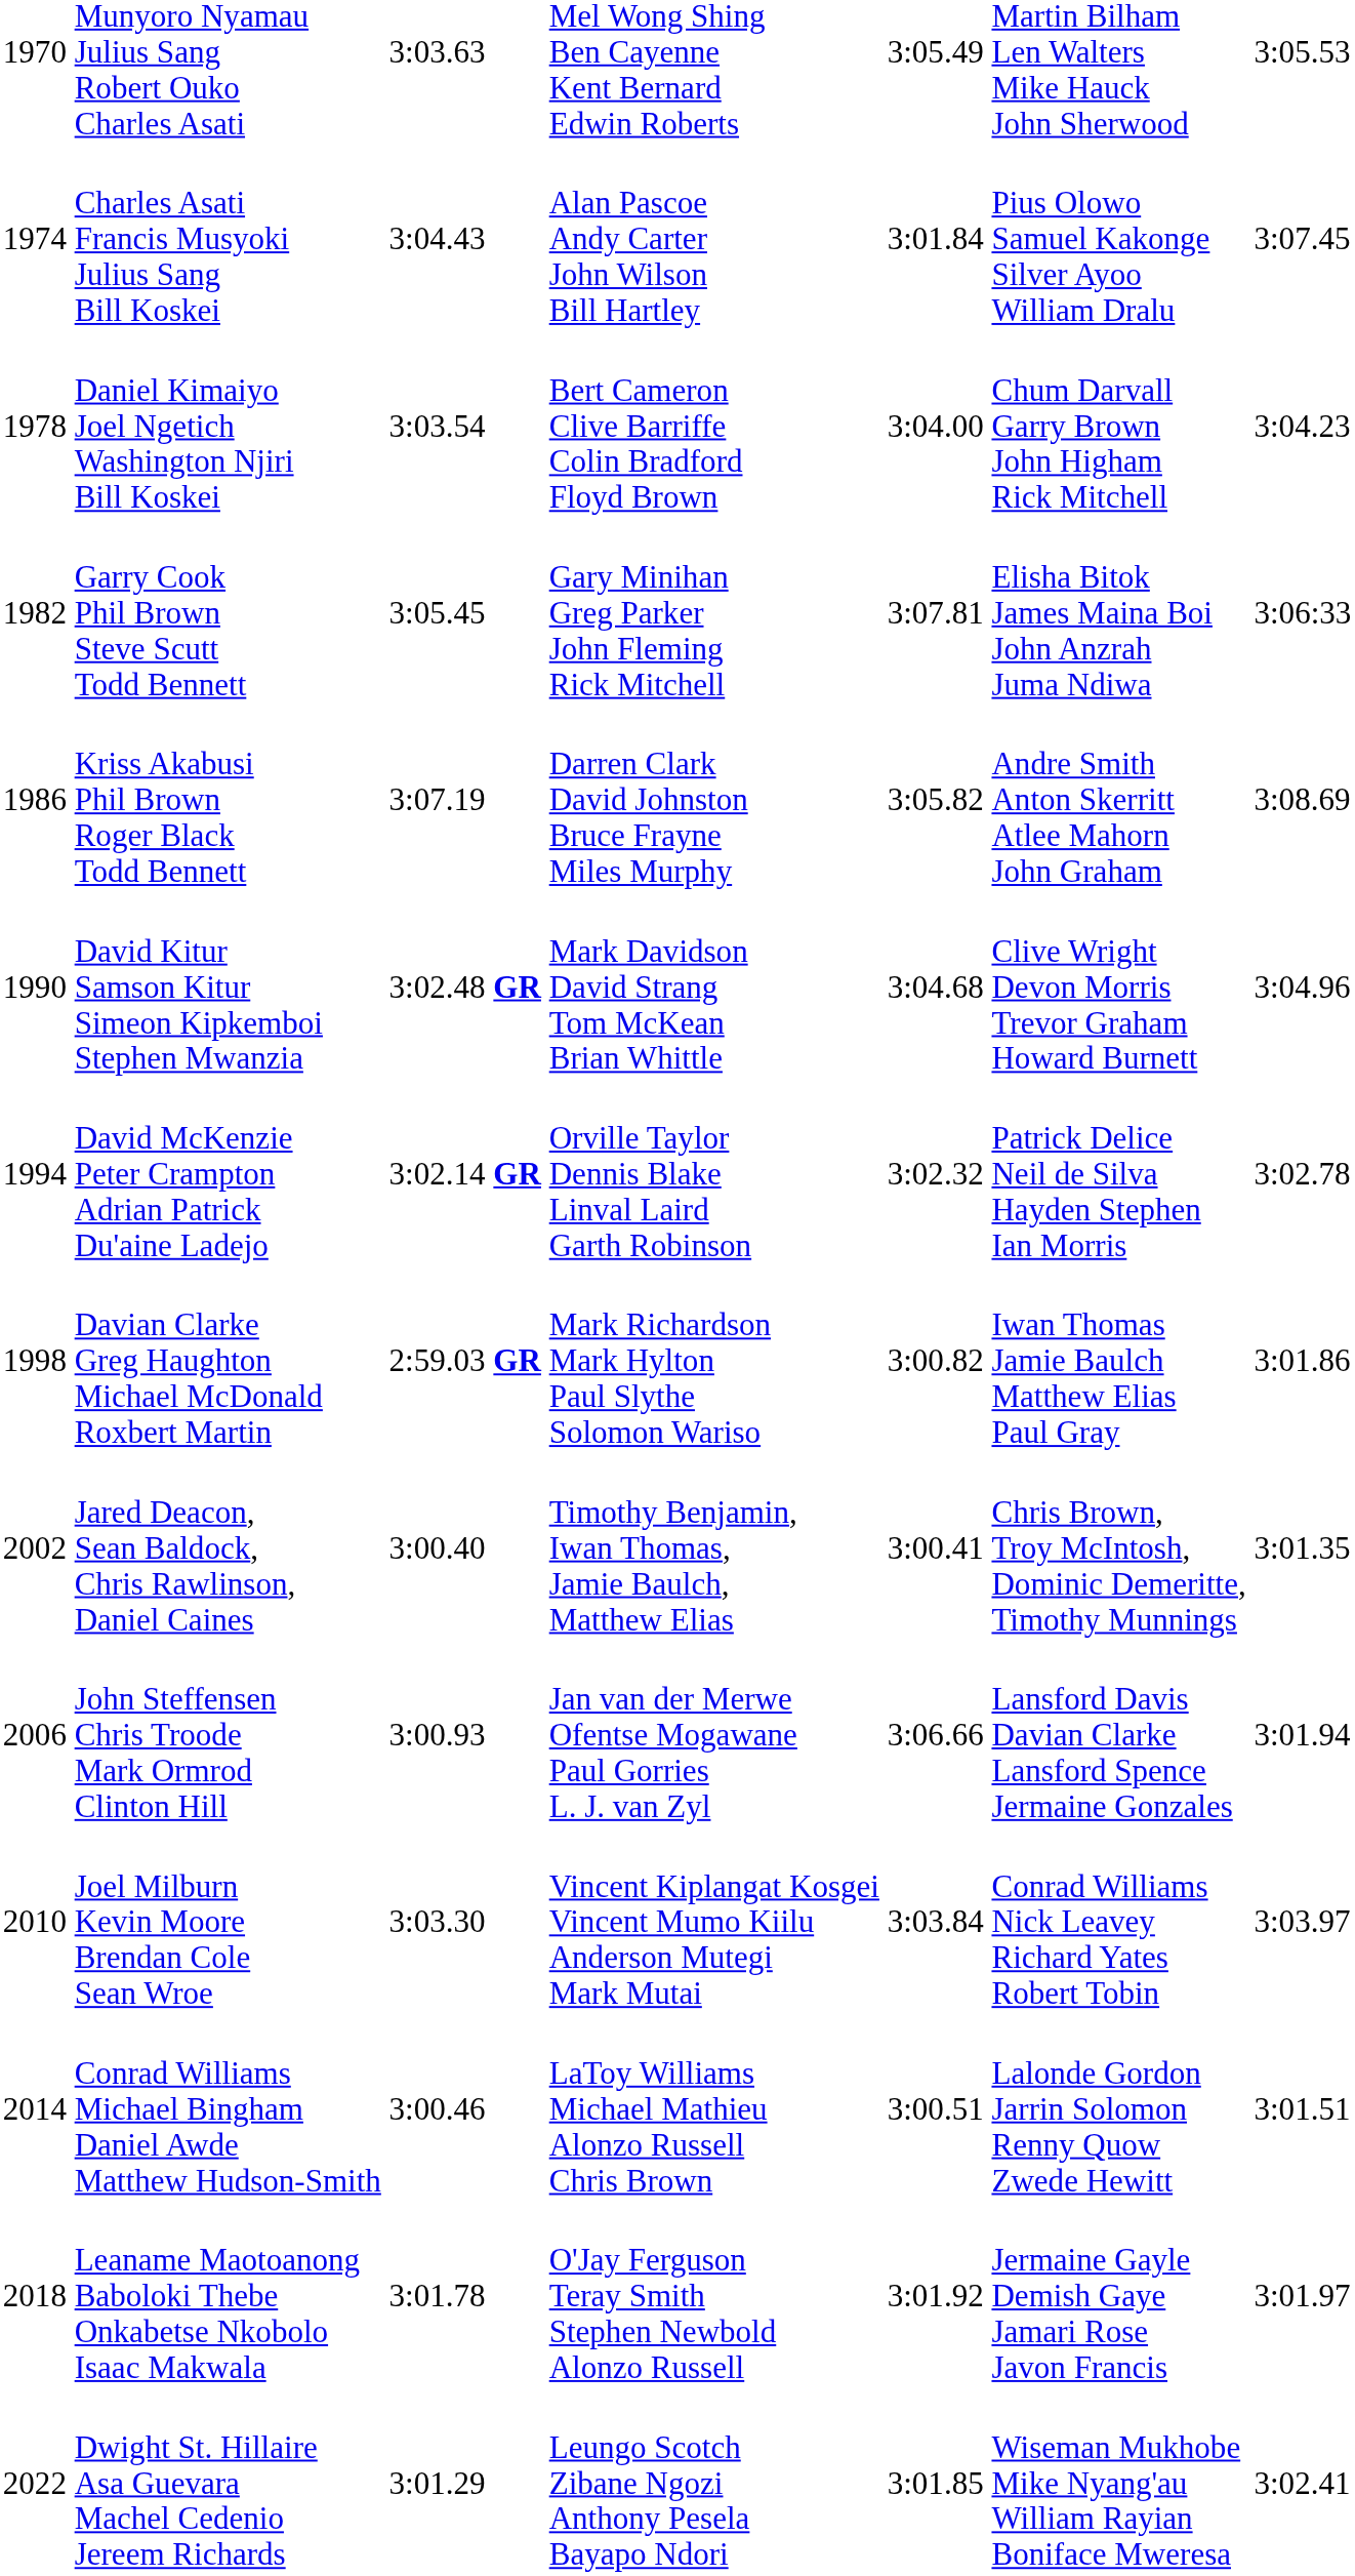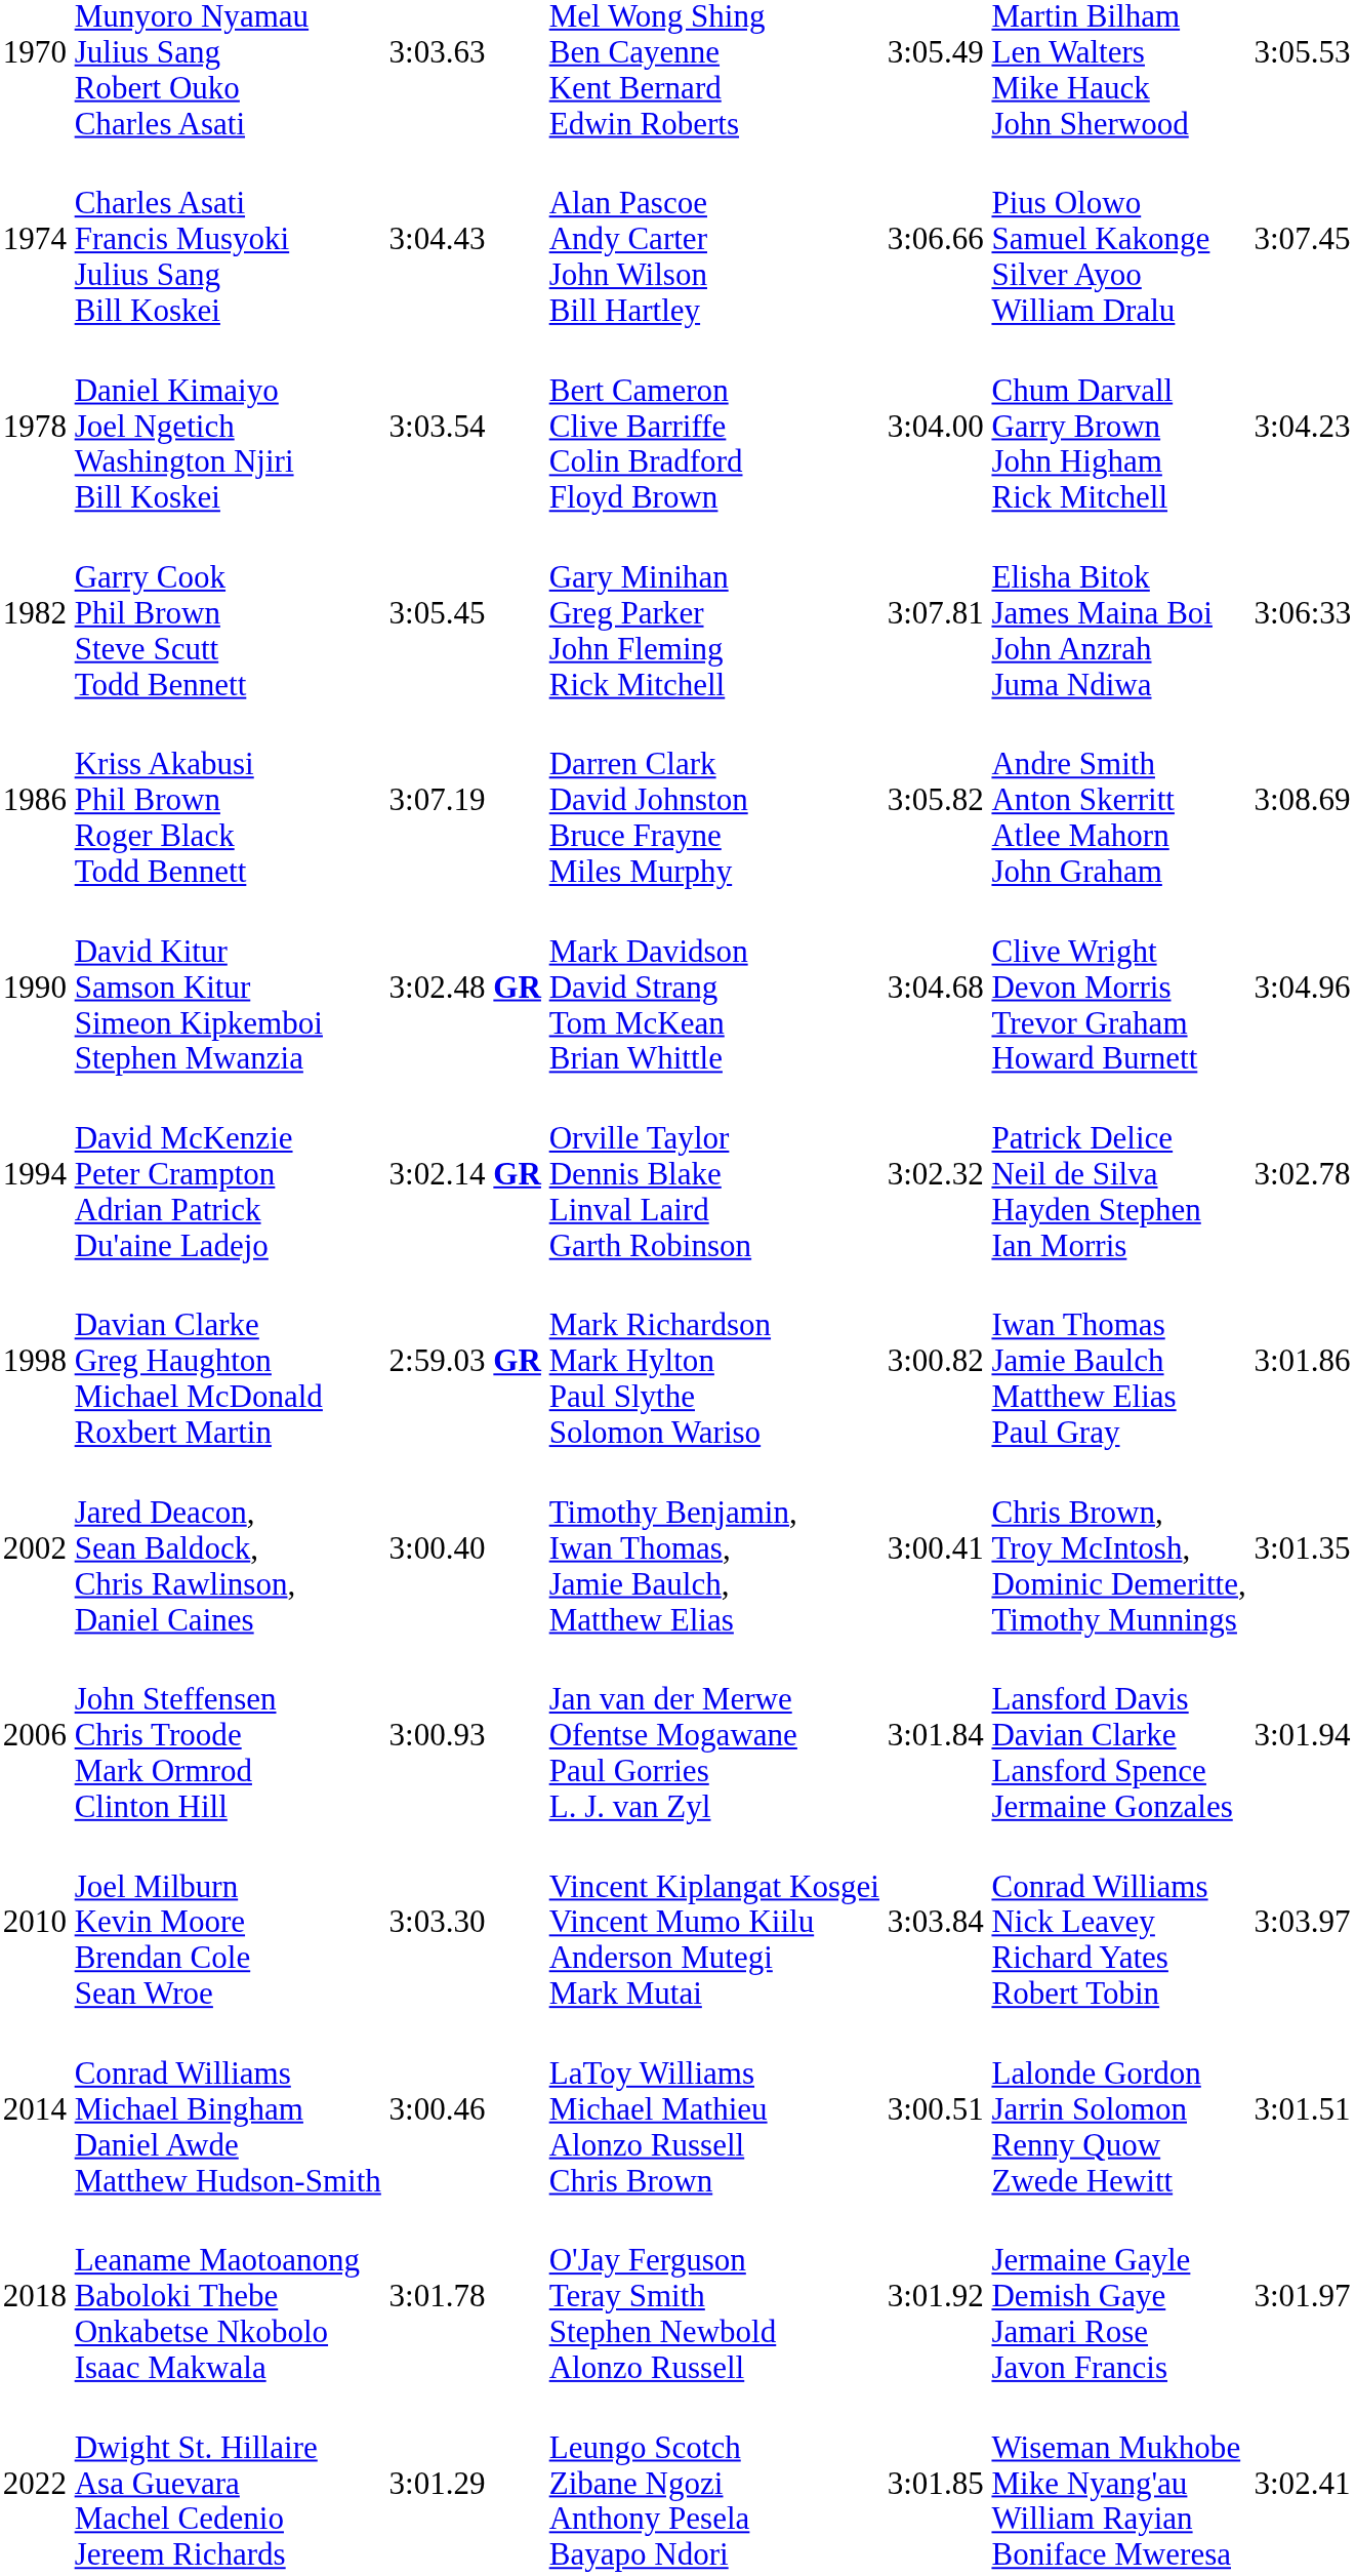Charles Asati Francis Musyoki Julius Sang Bill Koskei | column 5: 3:01.84 -> 3:06.66
John Steffensen Chris Troode Mark Ormrod Clinton Hill | column 5: 3:06.66 -> 3:01.84
